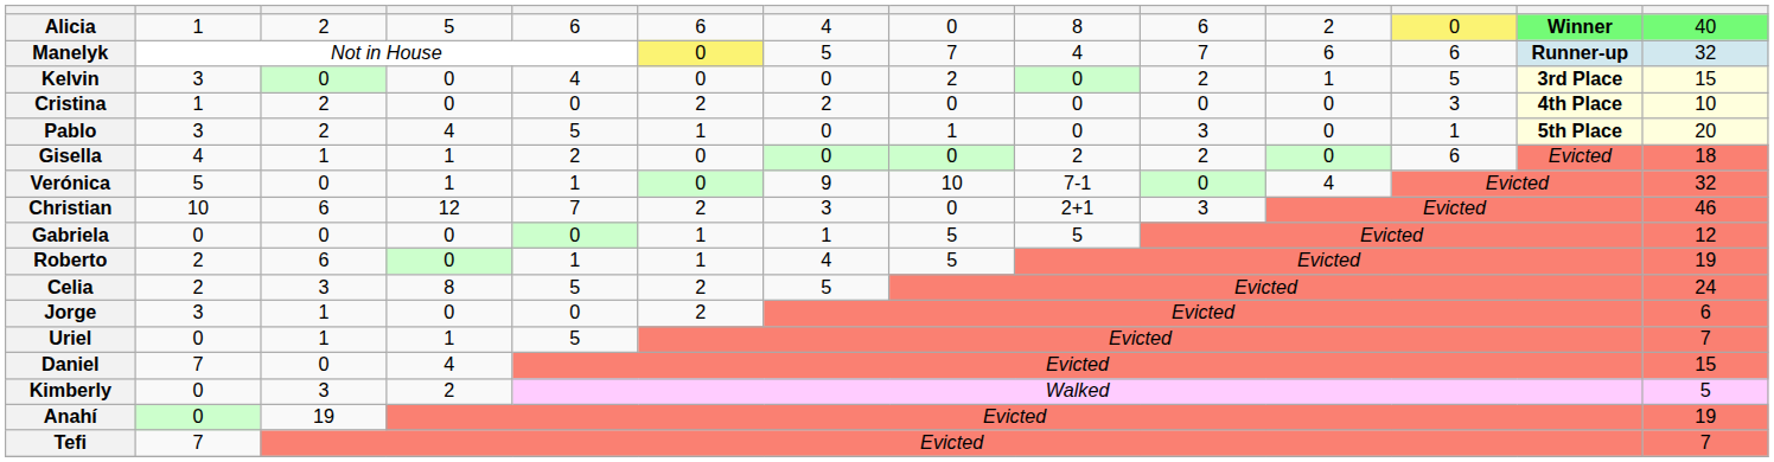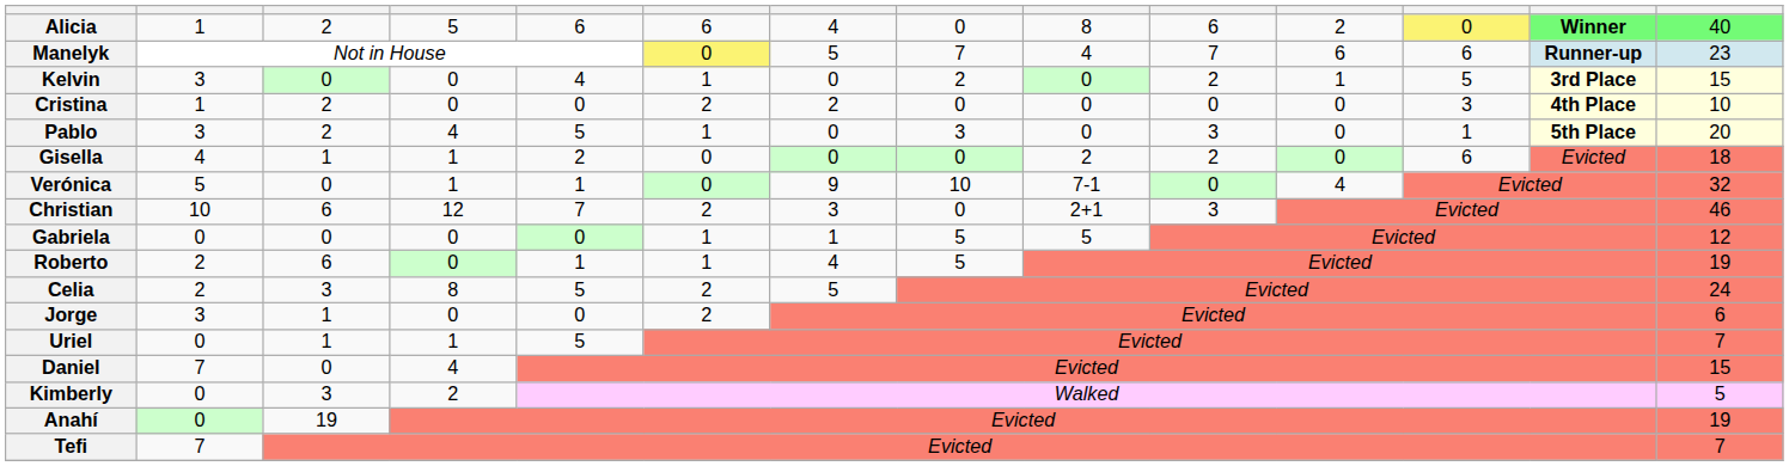Manelyk | column 14: 32 -> 23
Kelvin | column 6: 0 -> 1
Pablo | column 8: 1 -> 3
